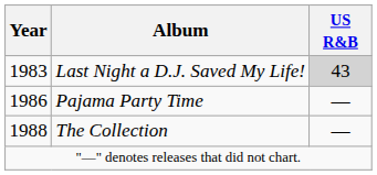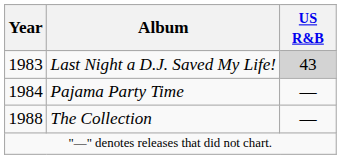Pajama Party Time | Year: 1986 -> 1984
